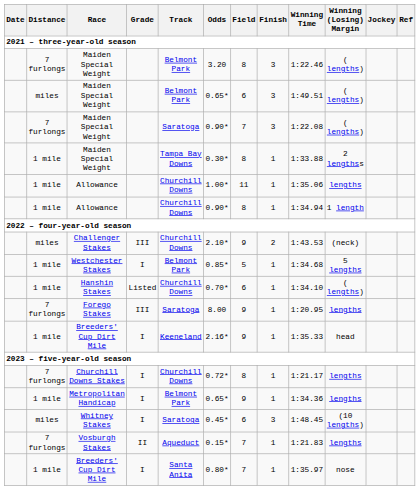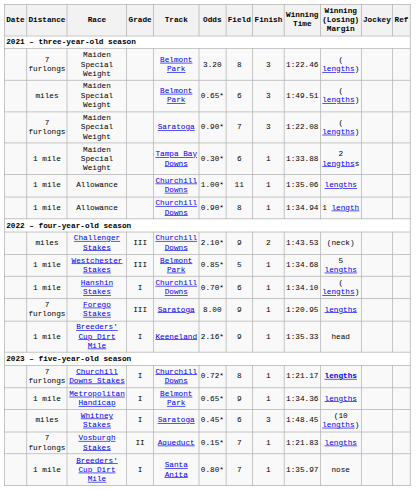1 mile / Maiden Special Weight | Field: 8 -> 6
Westchester Stakes | Grade: I -> III
Hanshin Stakes | Grade: Listed -> I
Churchill Downs Stakes | Winning (Losing) Margin: normal -> bold
